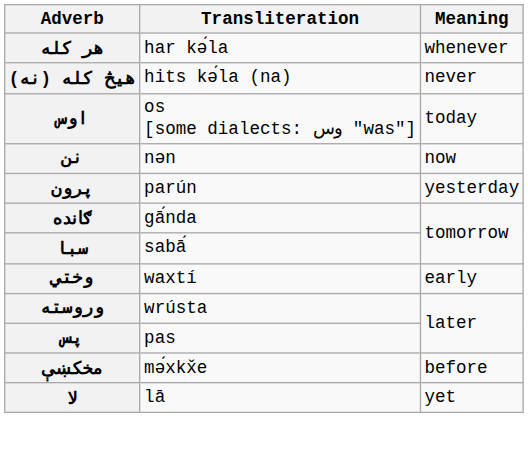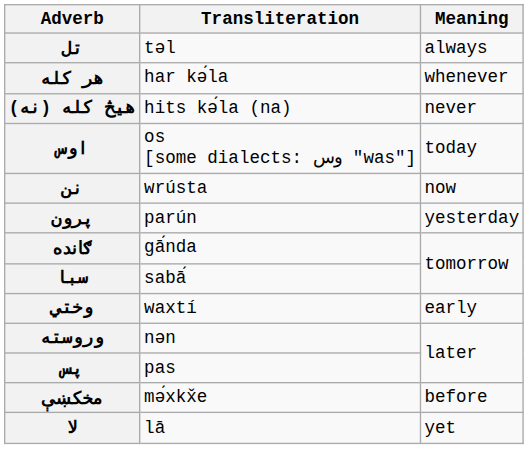+ row: تل | təl | always
نن | Transliteration: nən -> wrústa
وروسته | Transliteration: wrústa -> nən
